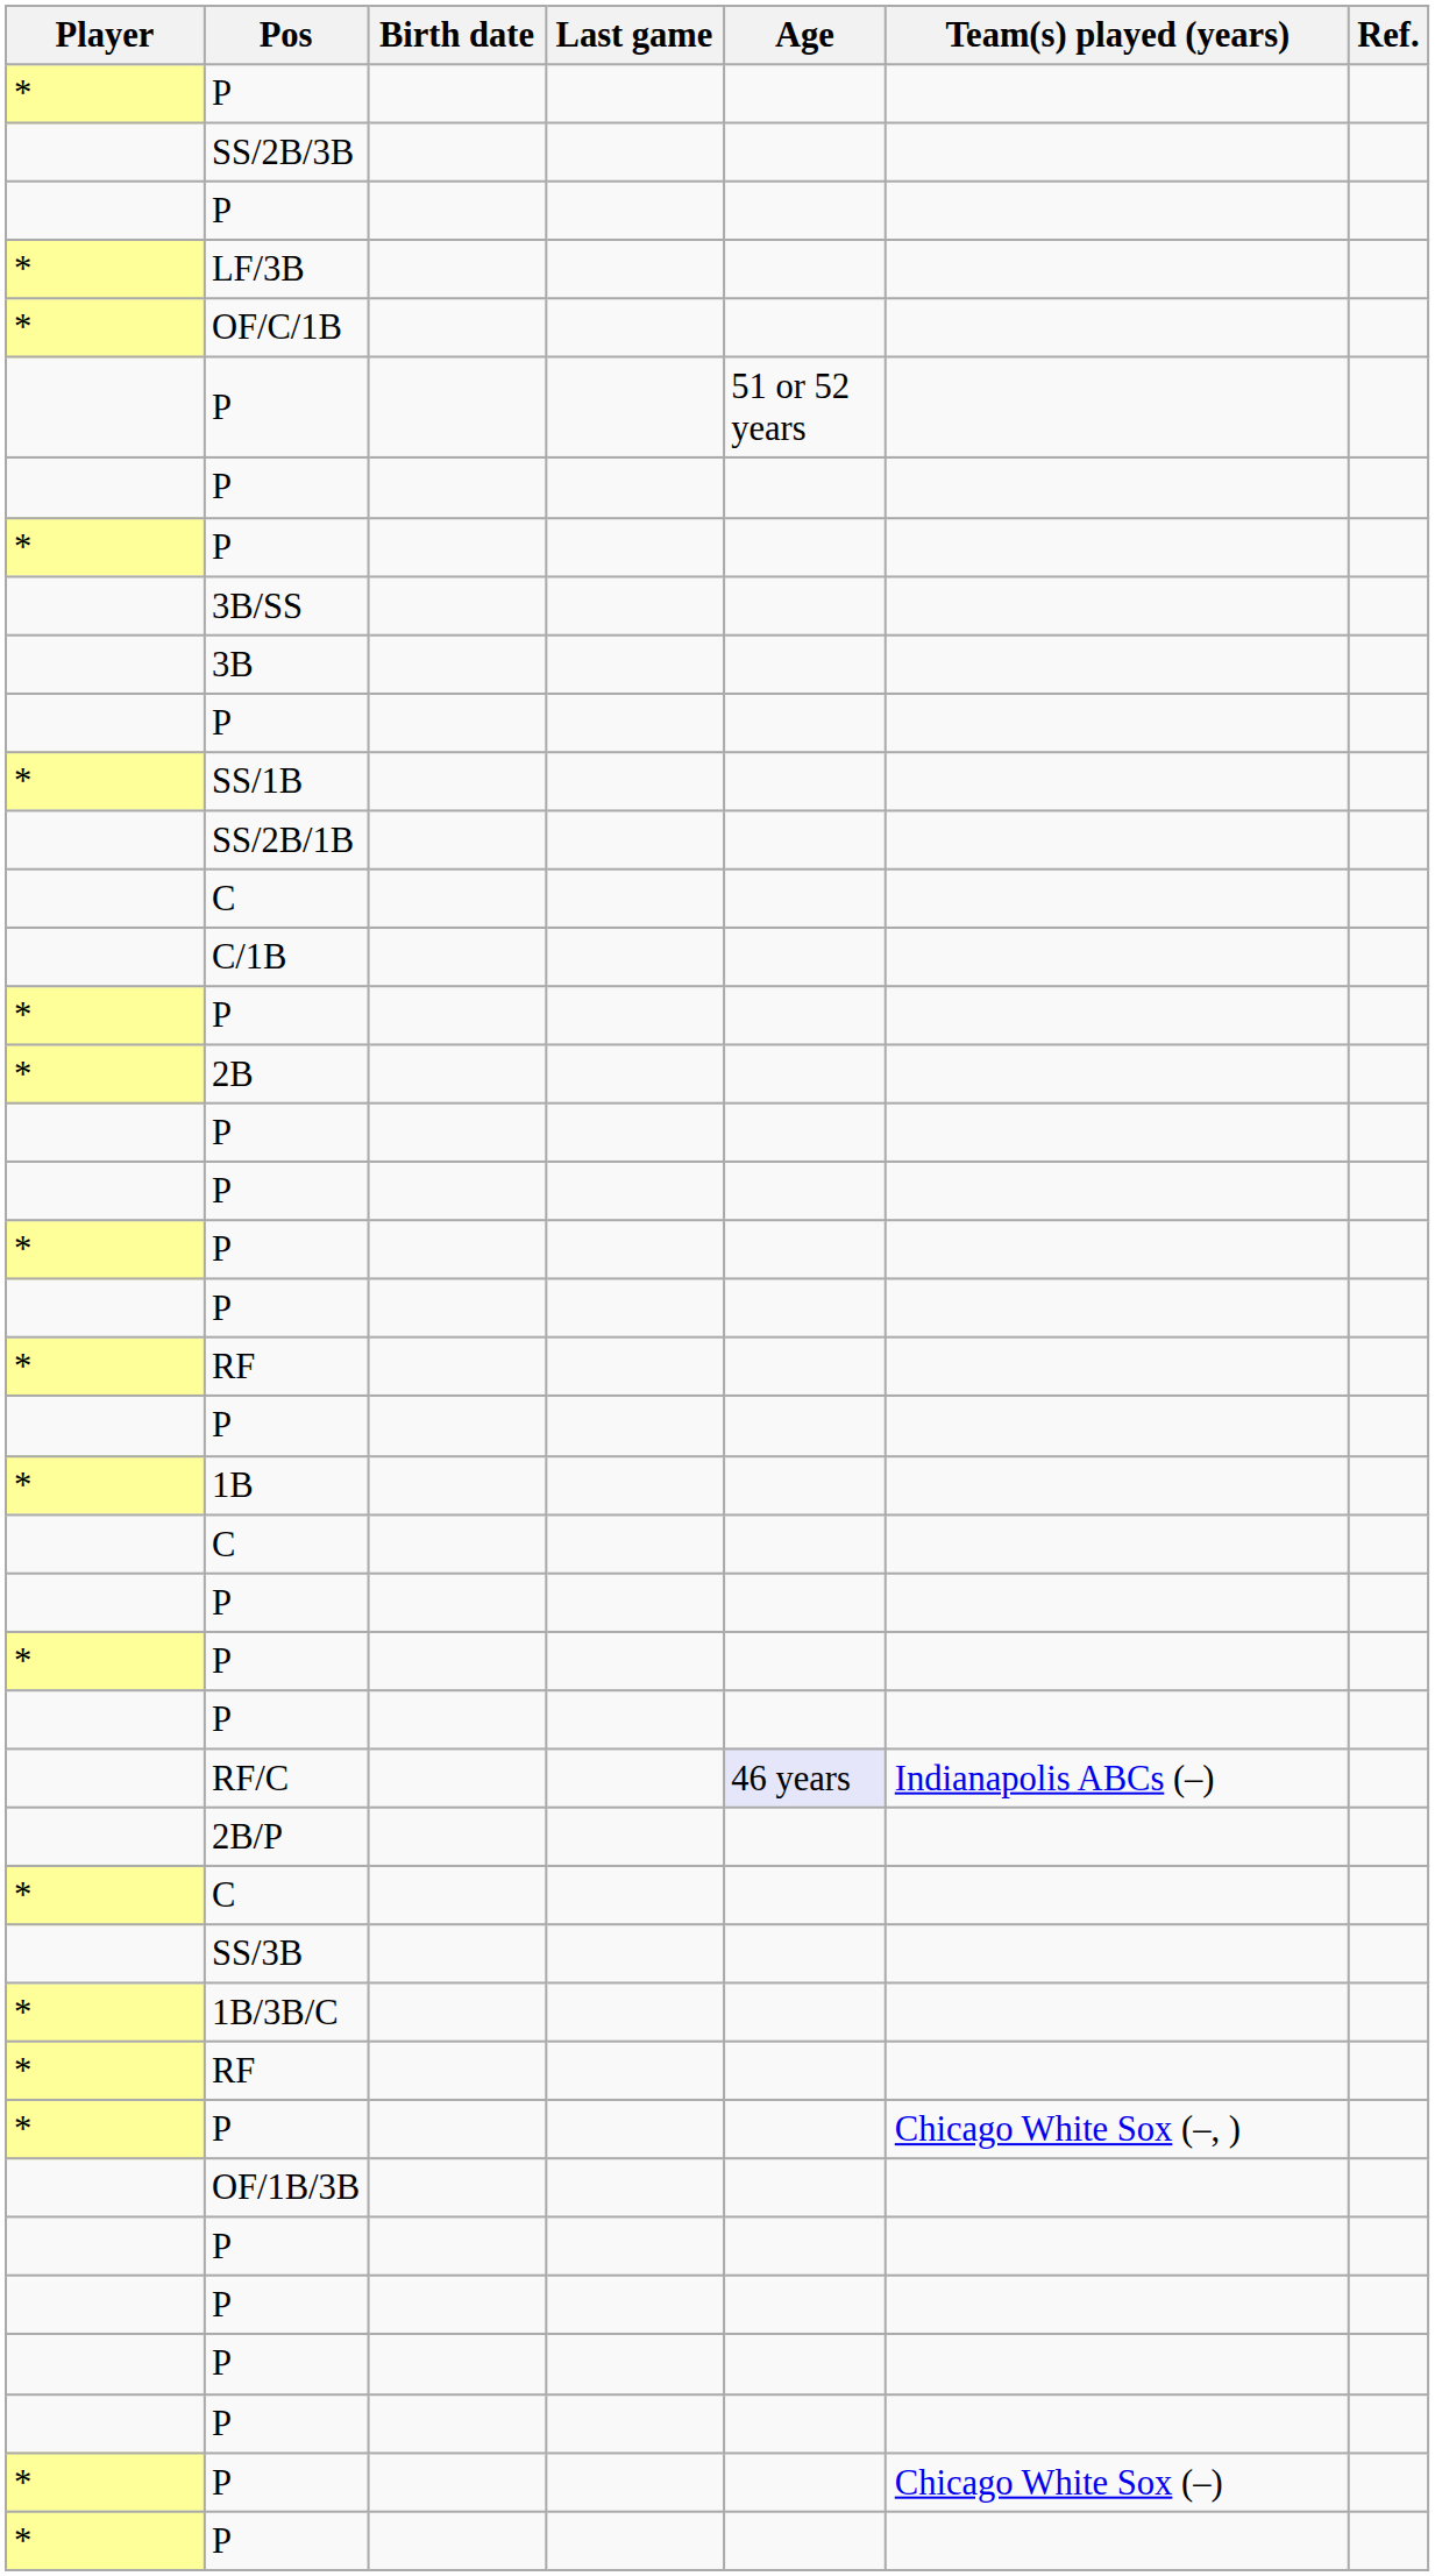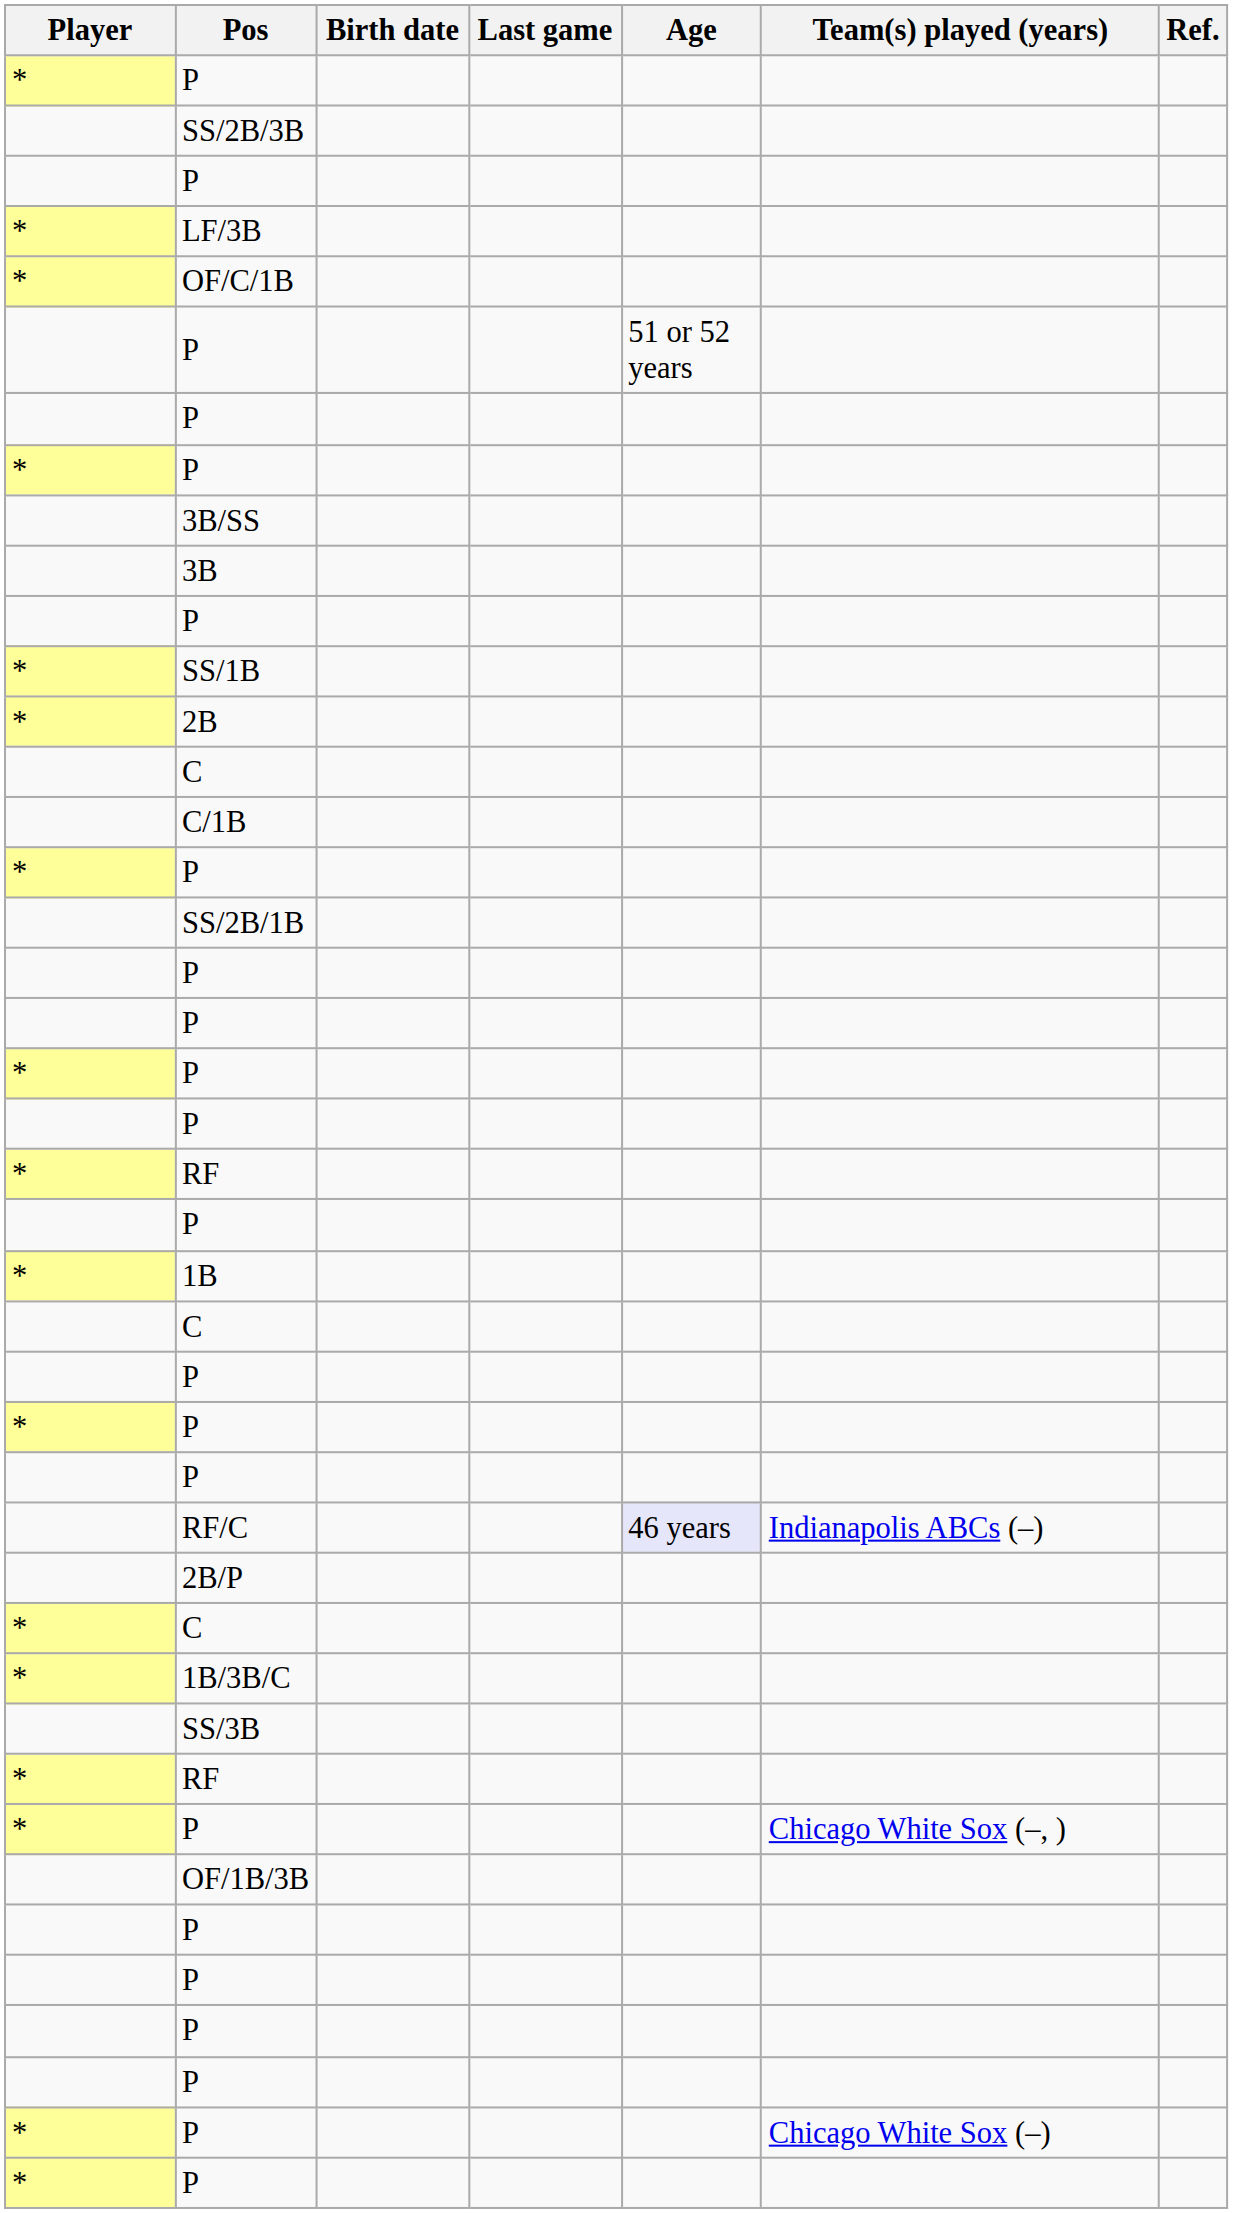rows swapped: SS/2B/1B <-> 2B
rows swapped: 1B/3B/C <-> SS/3B
